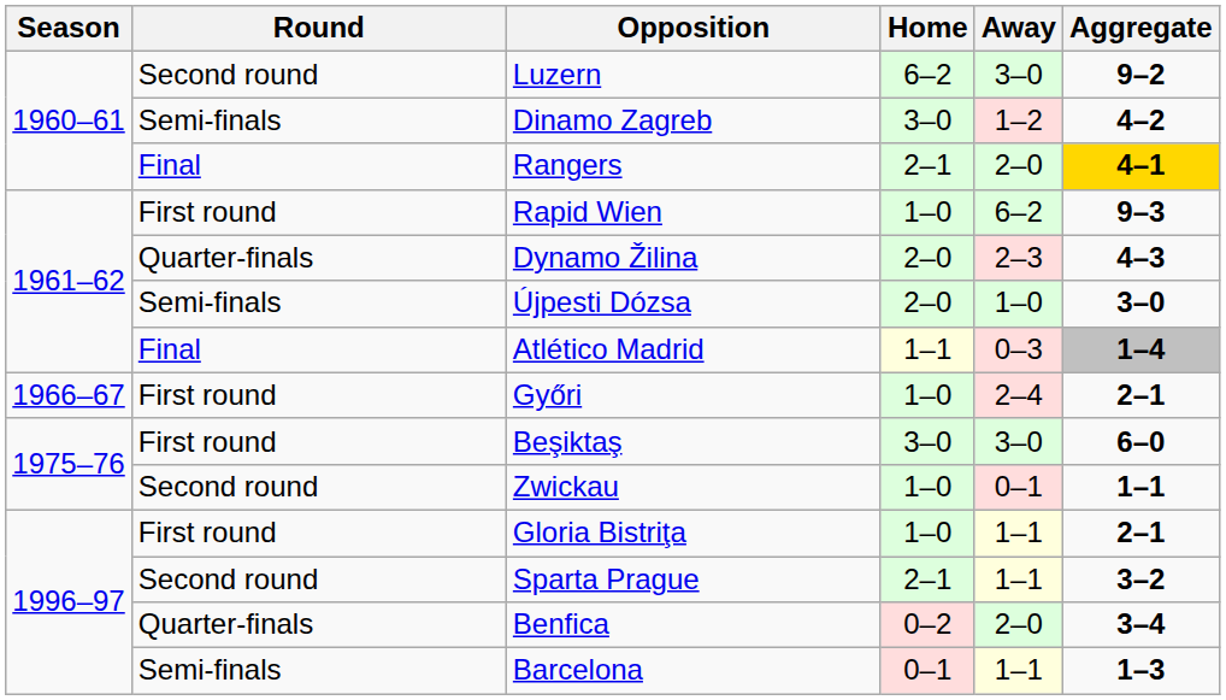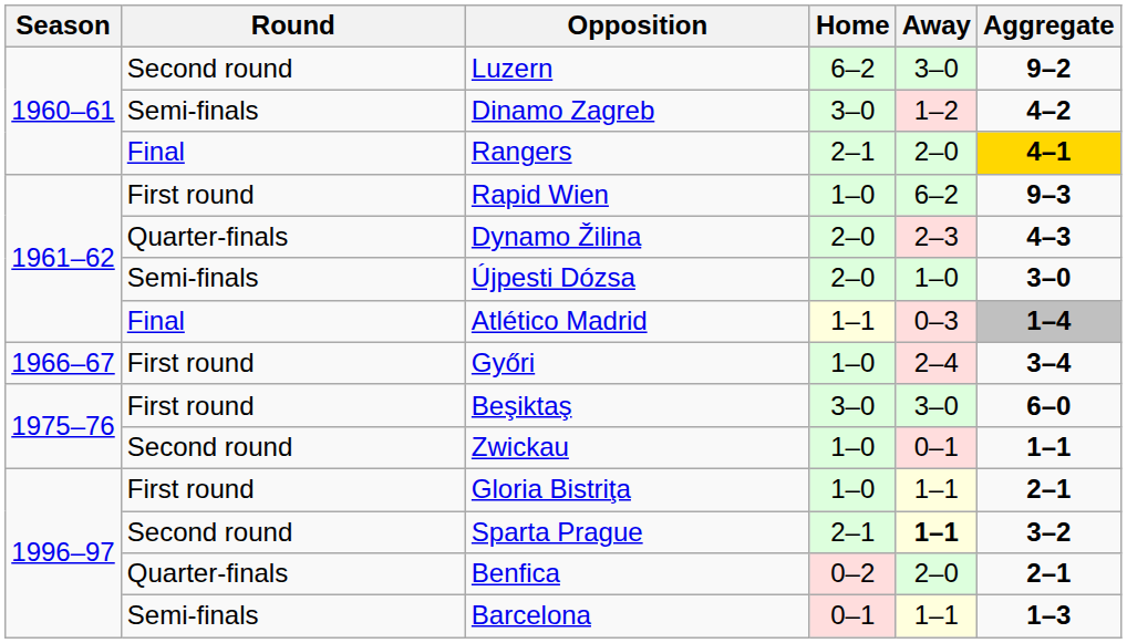Győri | Aggregate: 2–1 -> 3–4
Sparta Prague | Away: normal -> bold
Benfica | Aggregate: 3–4 -> 2–1
